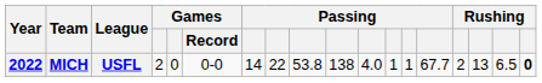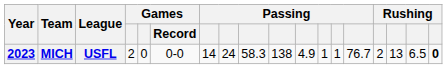MICH | Year: 2022 -> 2023
MICH | column 8: 22 -> 24
MICH | column 9: 53.8 -> 58.3
MICH | column 11: 4.0 -> 4.9
MICH | column 14: 67.7 -> 76.7
